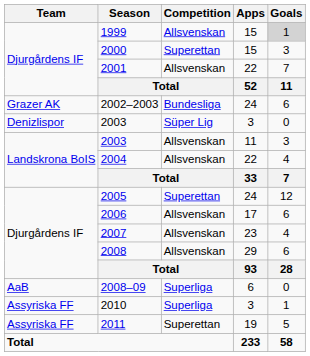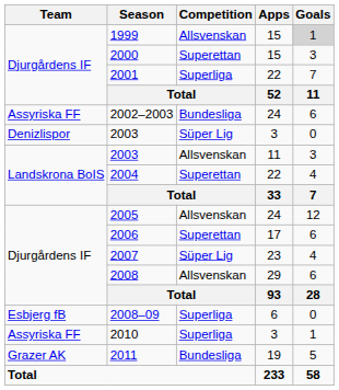2001 | Competition: Allsvenskan -> Superliga
2002–2003 | Team: Grazer AK -> Assyriska FF
2004 | Competition: Allsvenskan -> Superettan
2005 | Competition: Superettan -> Allsvenskan
2006 | Competition: Allsvenskan -> Superettan
2007 | Competition: Allsvenskan -> Süper Lig
2008–09 | Team: AaB -> Esbjerg fB
2011 | Team: Assyriska FF -> Grazer AK
2011 | Competition: Superettan -> Bundesliga
